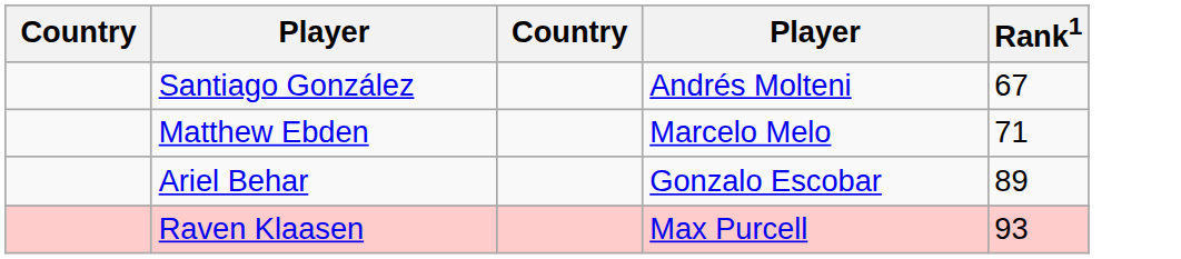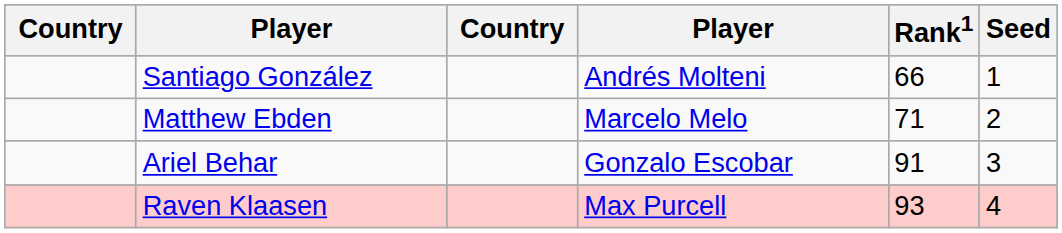+ column: Seed | 1 | 2 | 3 | 4
Santiago González | Rank1: 67 -> 66
Ariel Behar | Rank1: 89 -> 91
